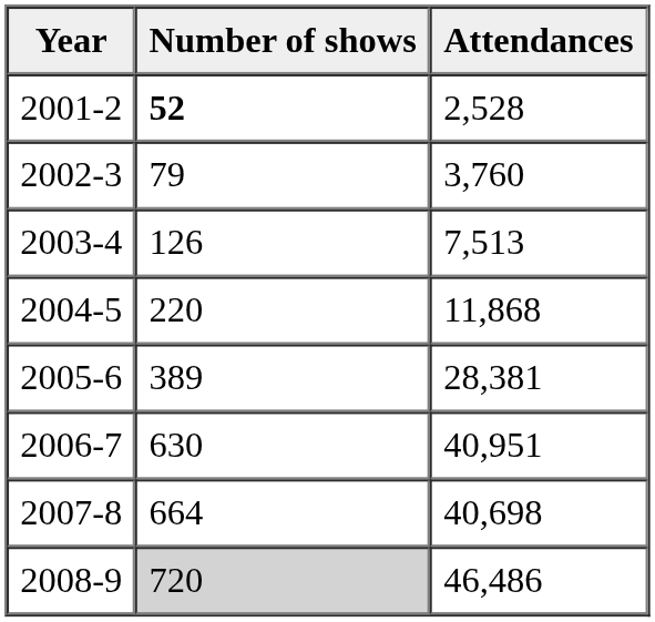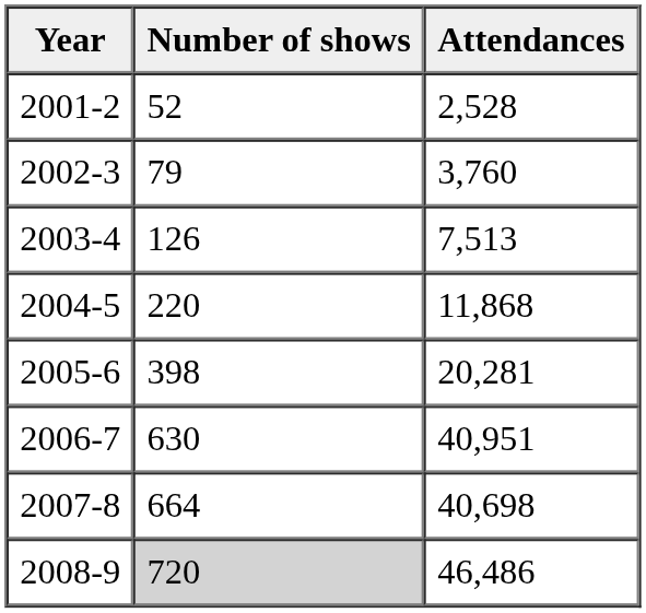2001-2 | Number of shows: bold -> normal
2005-6 | Number of shows: 389 -> 398
2005-6 | Attendances: 28,381 -> 20,281
